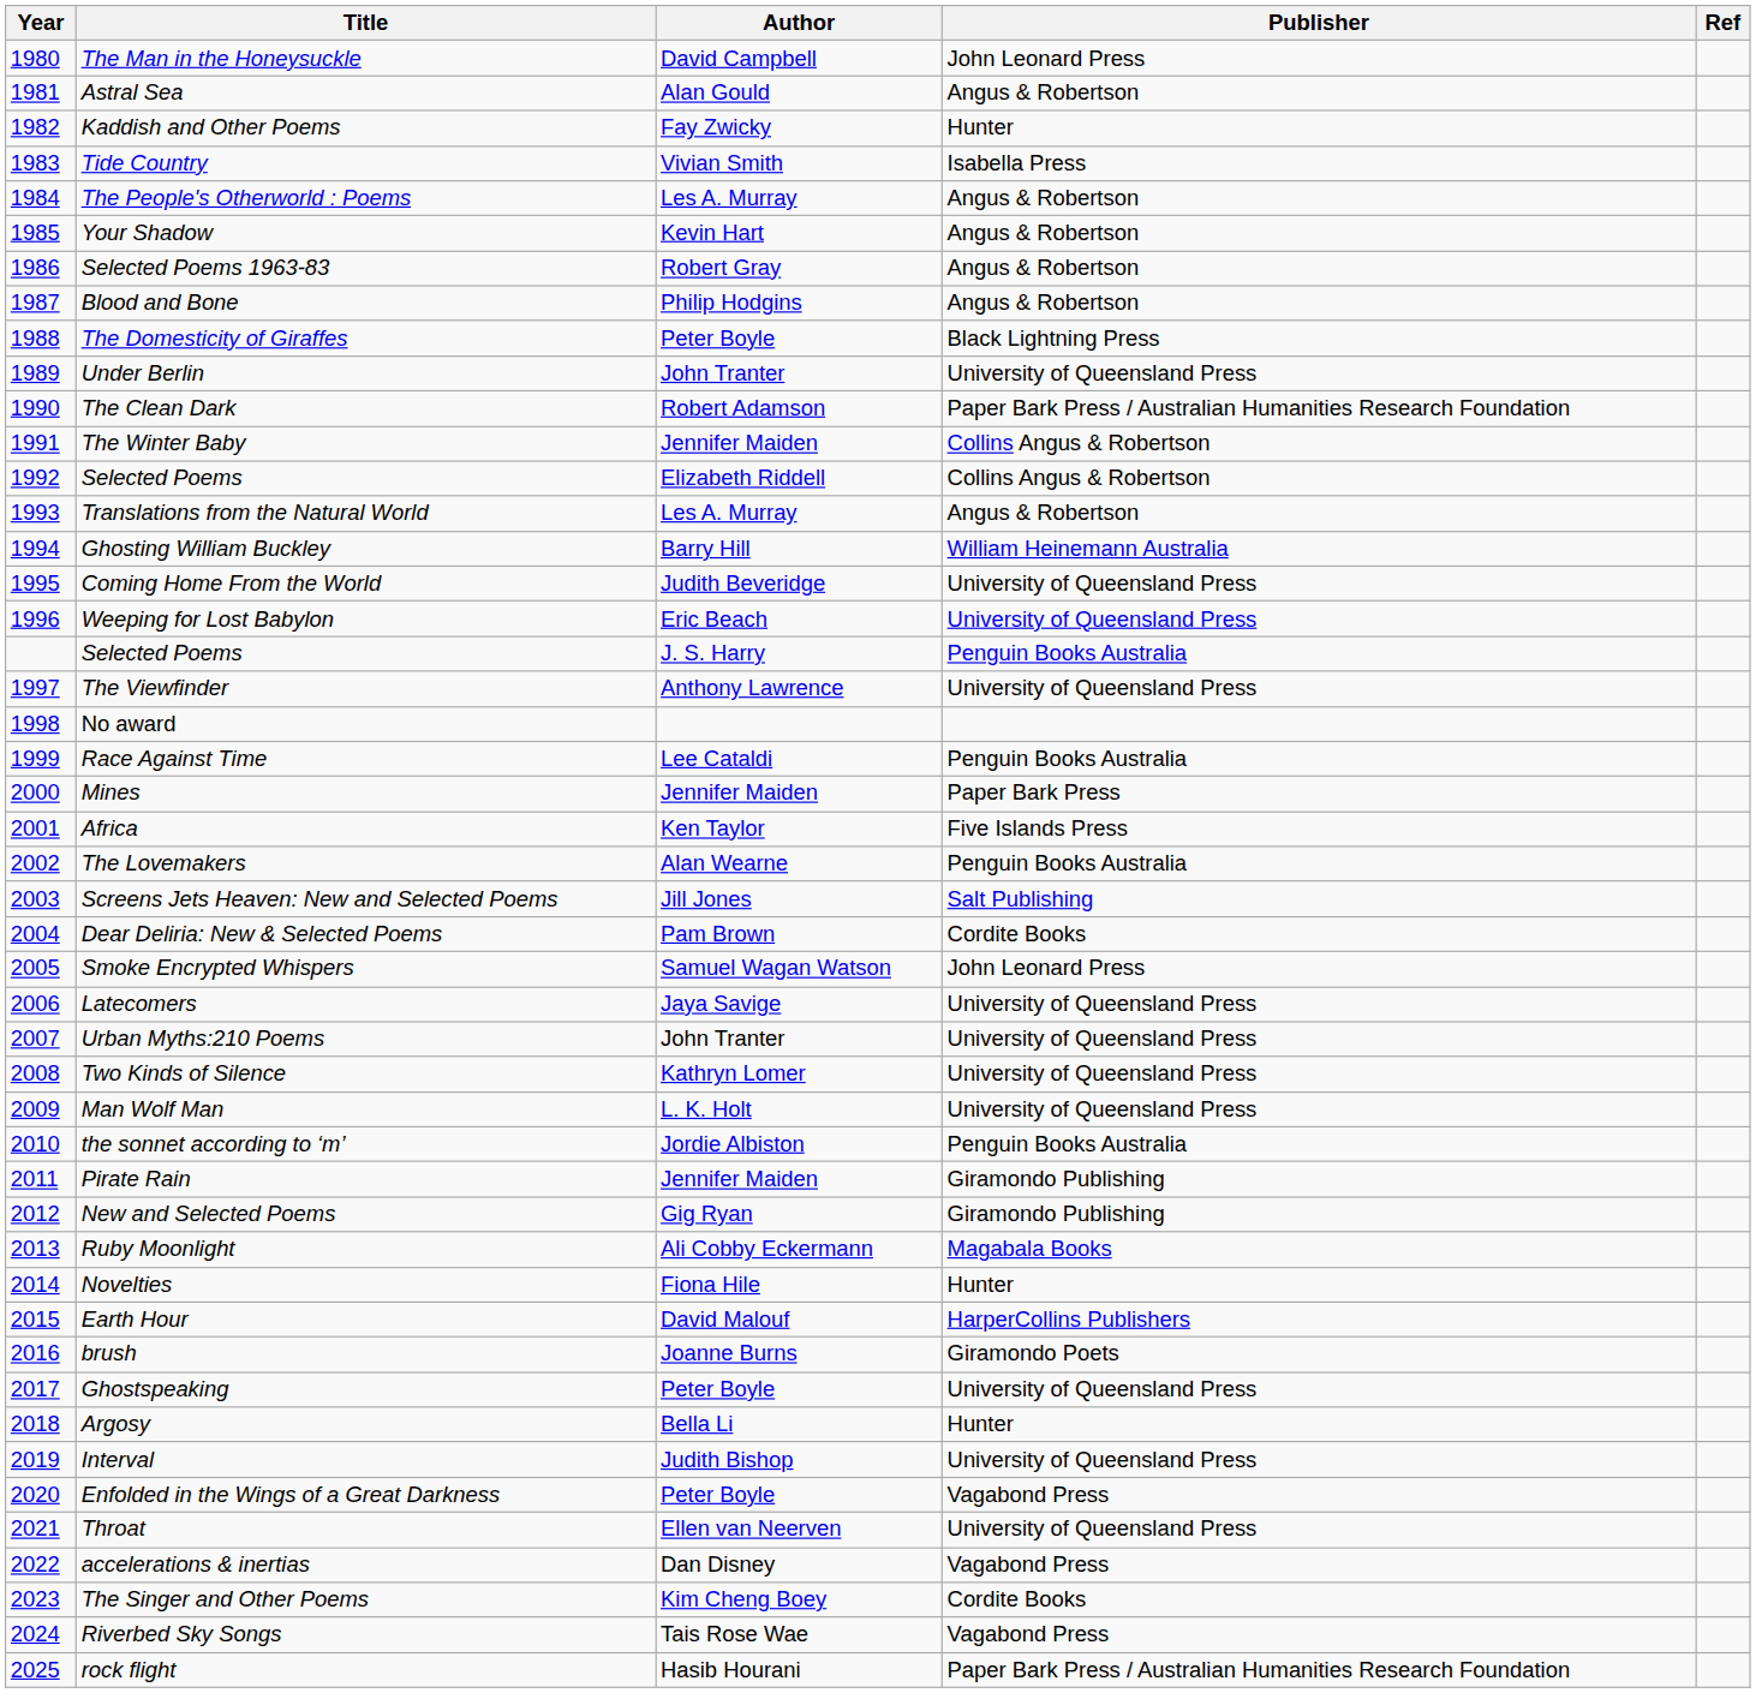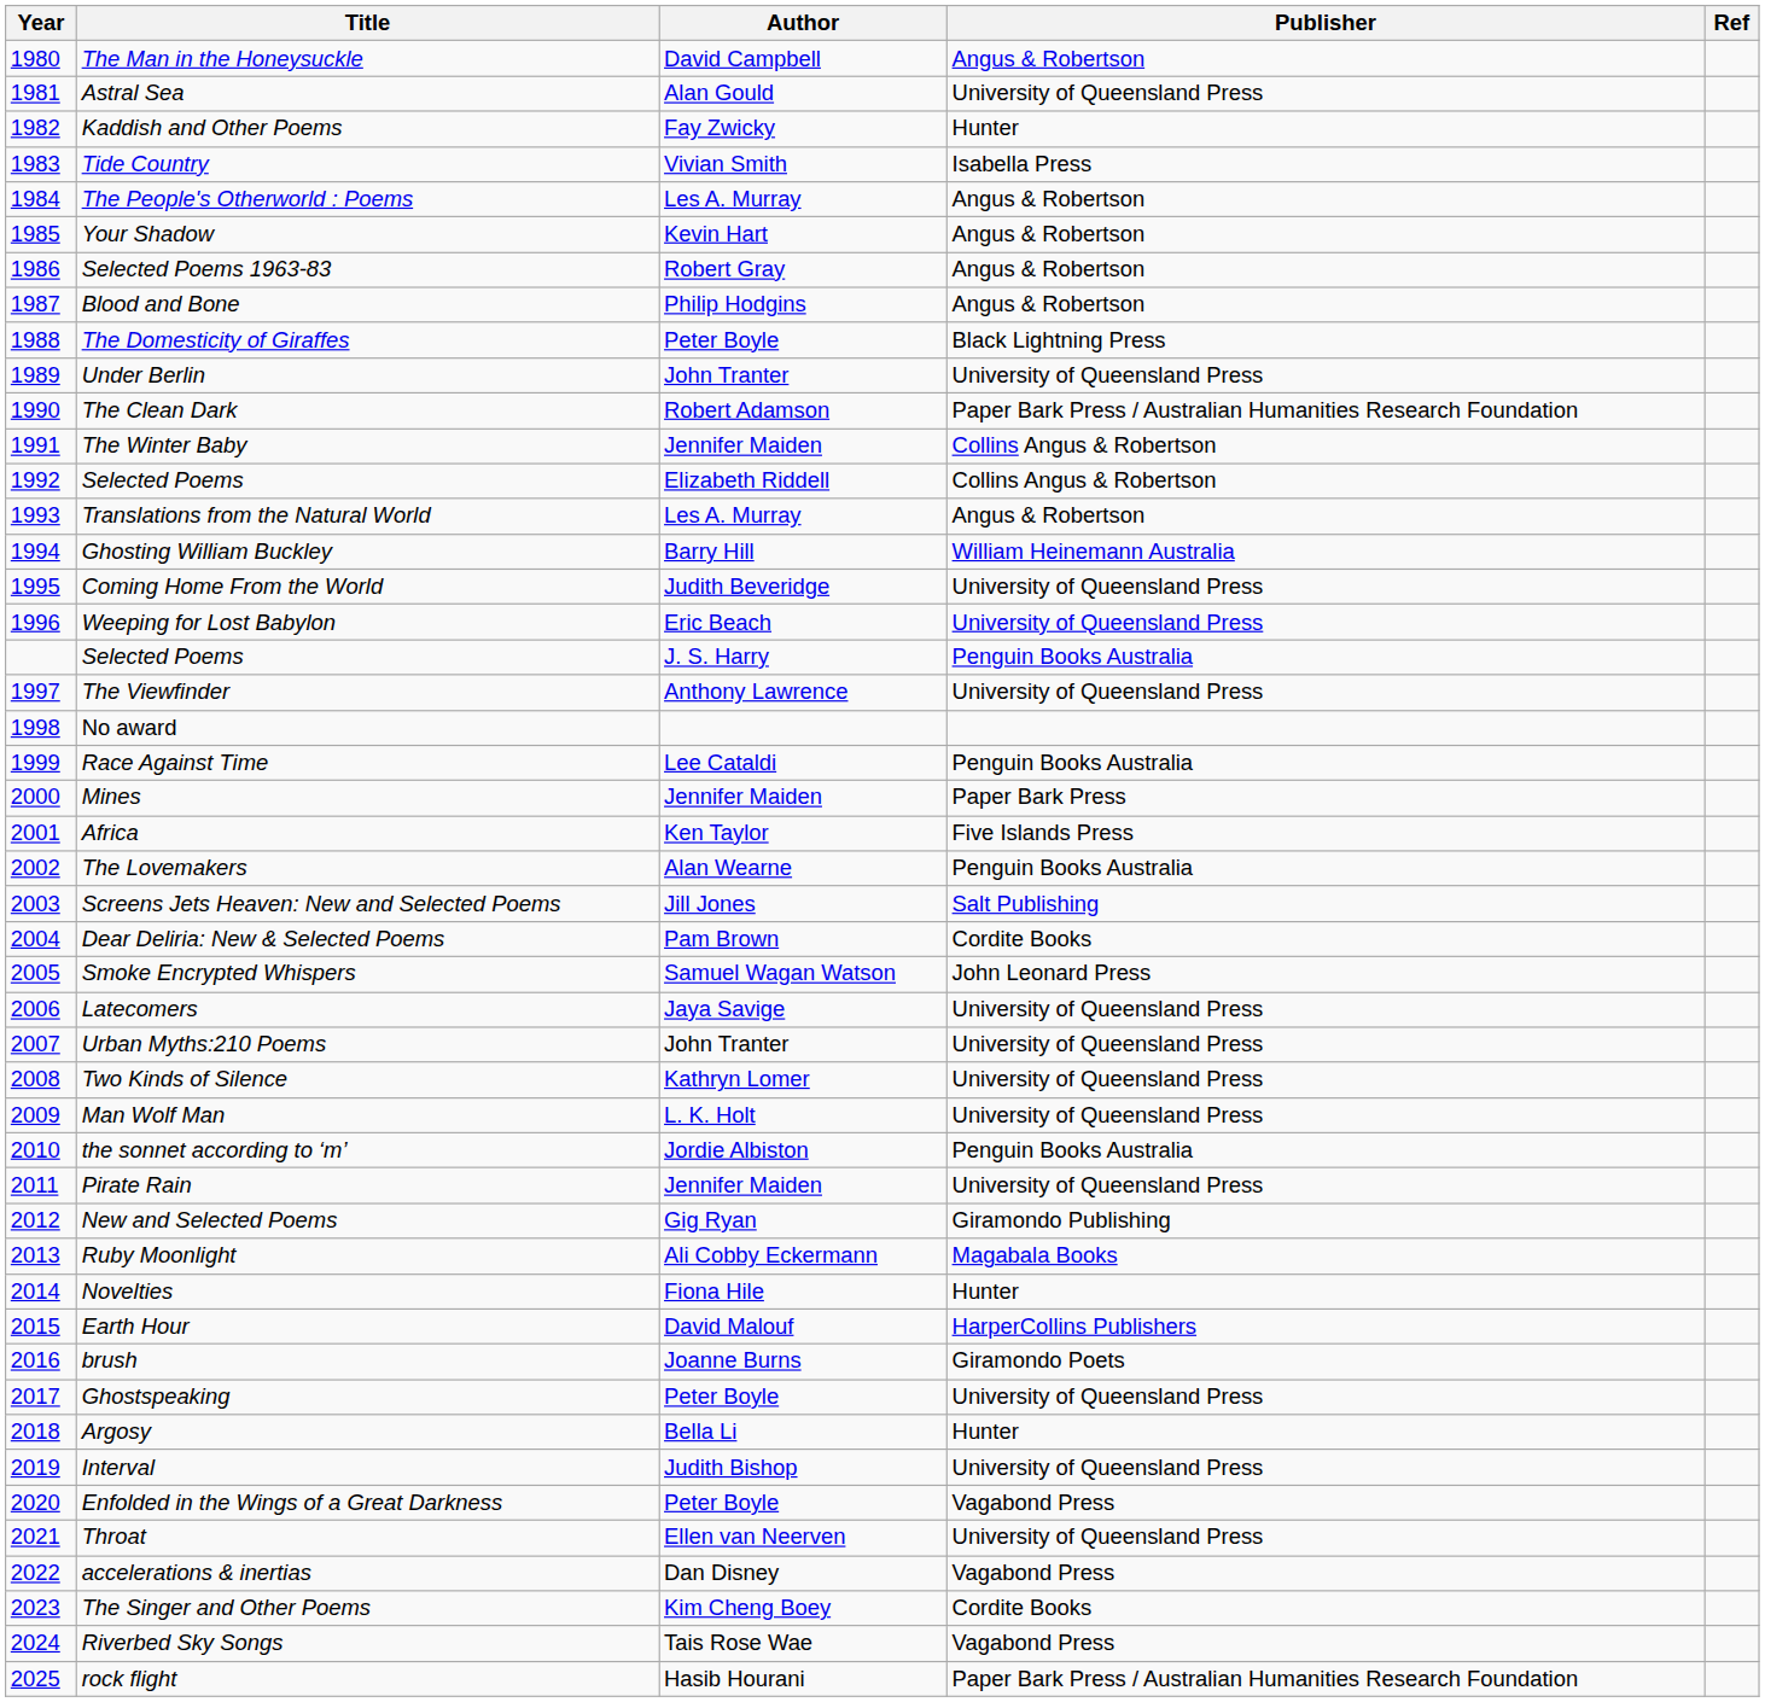The Man in the Honeysuckle | Publisher: John Leonard Press -> Angus & Robertson
Astral Sea | Publisher: Angus & Robertson -> University of Queensland Press
Pirate Rain | Publisher: Giramondo Publishing -> University of Queensland Press
